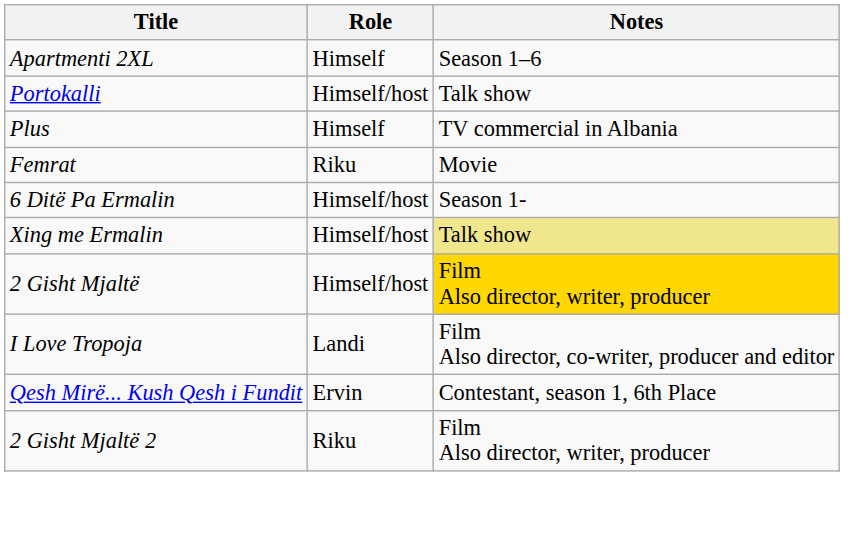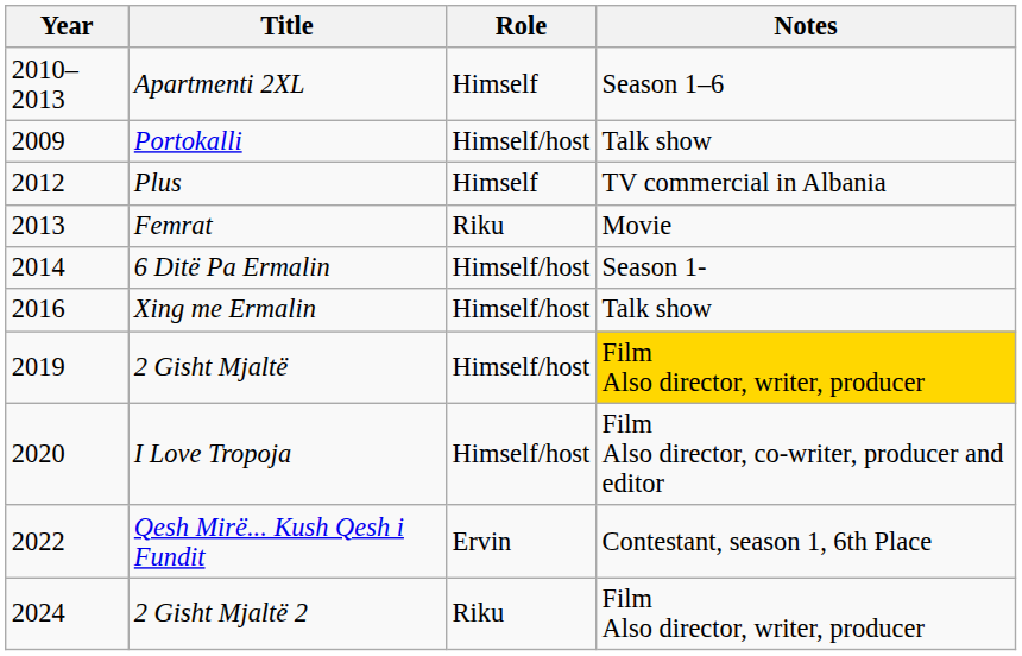+ column: Year | 2010–2013 | 2009 | 2012 | 2013 | 2014 | 2016 | 2019 | 2020 | 2022 | 2024
Xing me Ermalin | Notes: khaki background -> no background
I Love Tropoja | Role: Landi -> Himself/host
